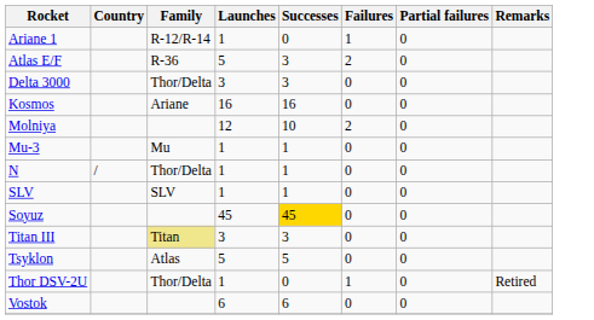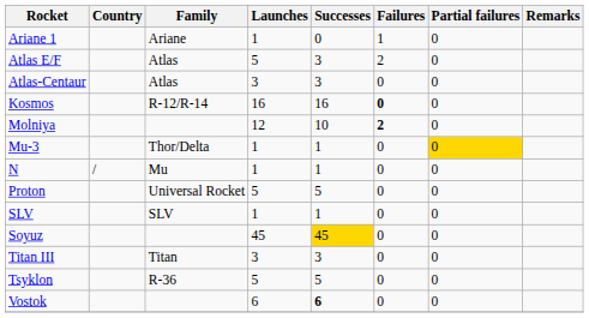Ariane 1 | Family: R-12/R-14 -> Ariane
Atlas E/F | Family: R-36 -> Atlas
+ row: Atlas-Centaur | Atlas | 3 | 3 | 0 | 0
- row: Delta 3000 | Thor/Delta | 3 | 3 | 0 | 0
Kosmos | Family: Ariane -> R-12/R-14
Kosmos | Failures: normal -> bold
Molniya | Failures: normal -> bold
Mu-3 | Family: Mu -> Thor/Delta
Mu-3 | Partial failures: no background -> gold background
N | Family: Thor/Delta -> Mu
+ row: Proton | Universal Rocket | 5 | 5 | 0 | 0
Titan III | Family: khaki background -> no background
Tsyklon | Family: Atlas -> R-36
- row: Thor DSV-2U | Thor/Delta | 1 | 0 | 1 | 0 | Retired
Vostok | Successes: normal -> bold
